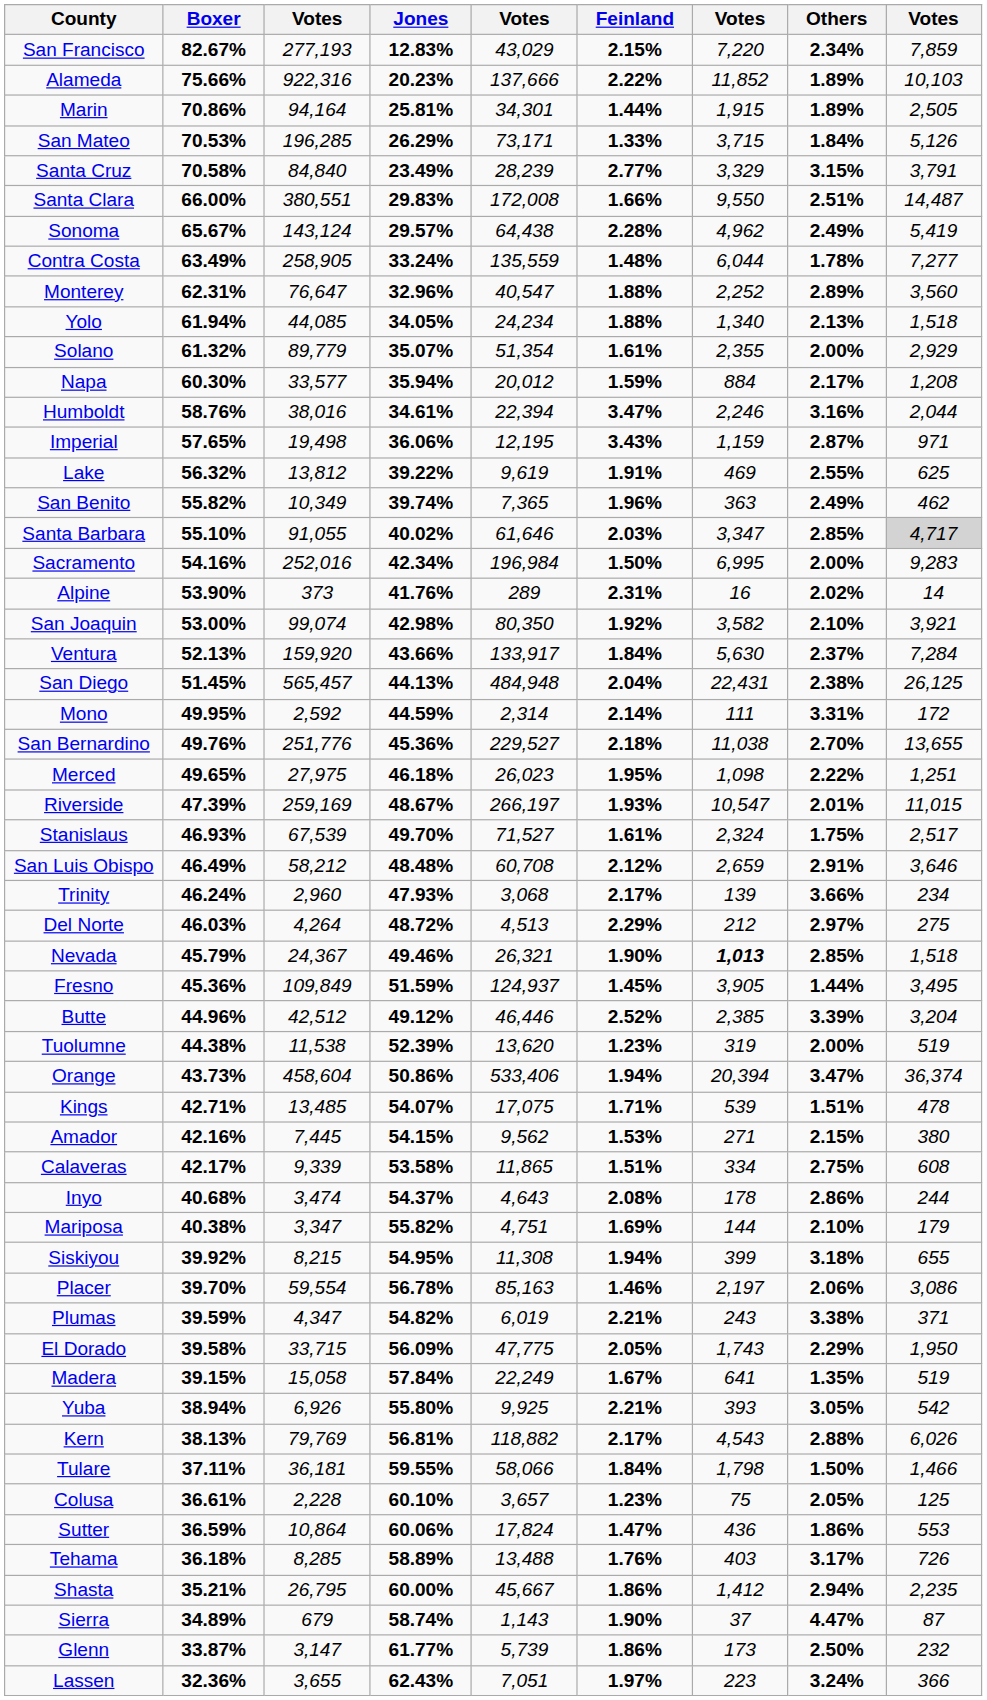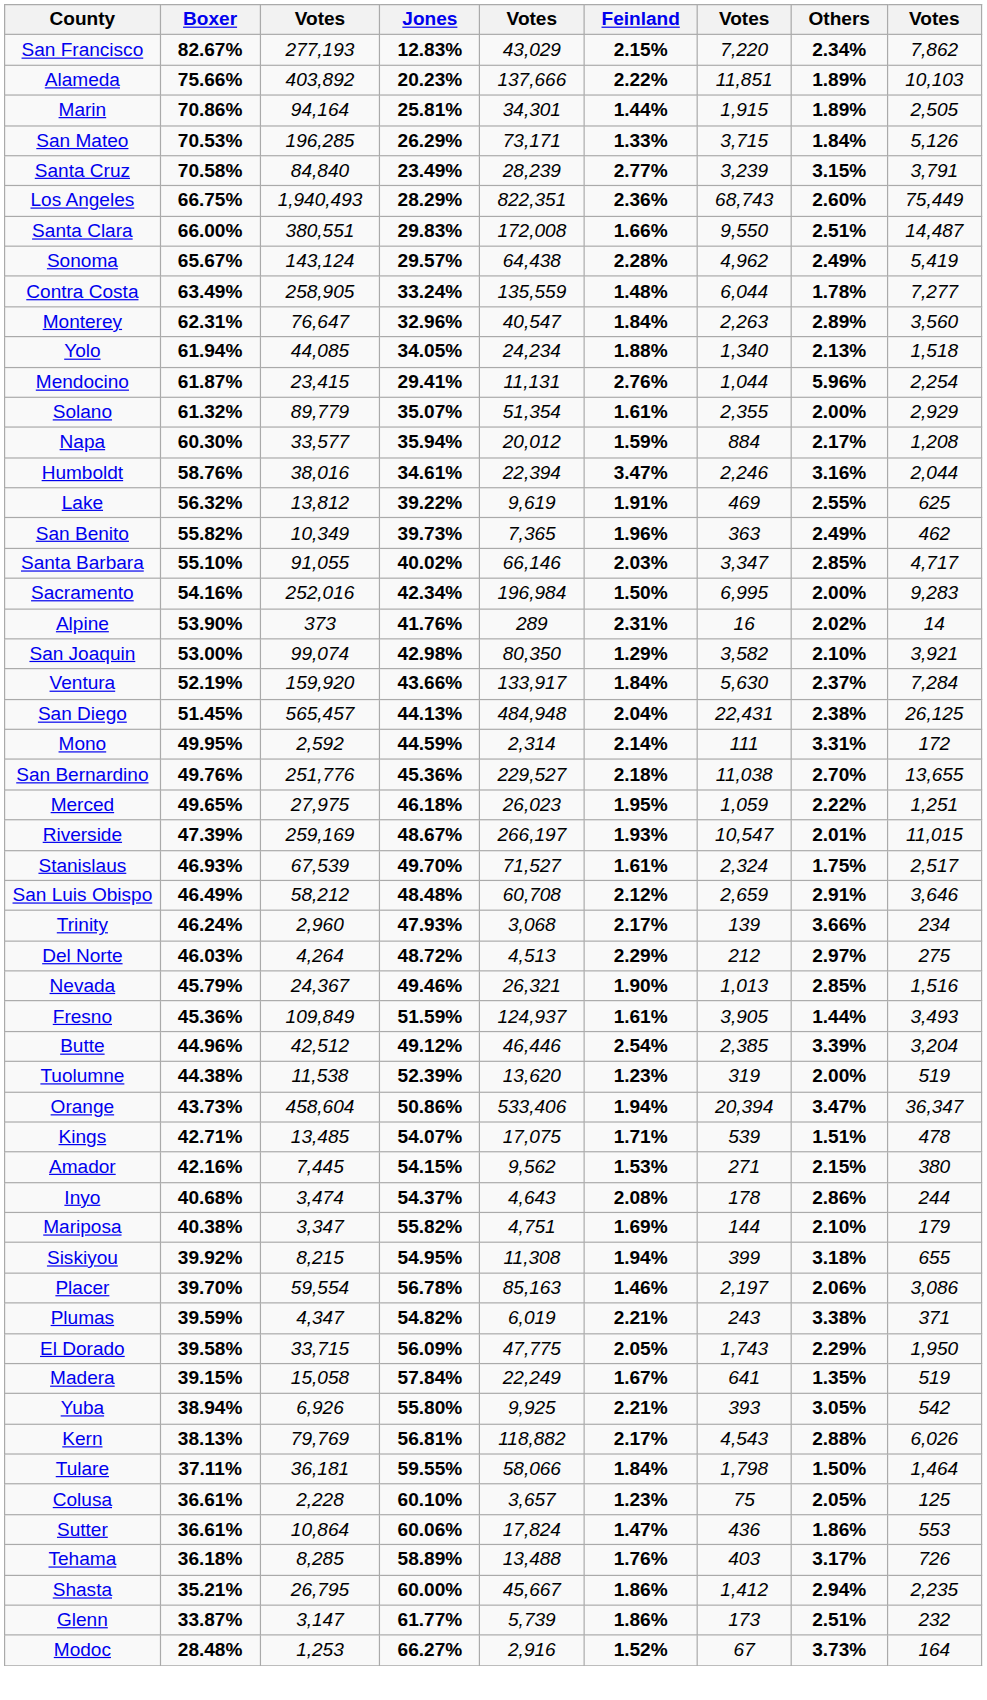San Francisco | column 9: 7,859 -> 7,862
Alameda | column 3: 922,316 -> 403,892
Alameda | column 7: 11,852 -> 11,851
Santa Cruz | column 7: 3,329 -> 3,239
+ row: Los Angeles | 66.75% | 1,940,493 | 28.29% | 822,351 | 2.36% | 68,743 | 2.60% | 75,449
Monterey | Feinland: 1.88% -> 1.84%
Monterey | column 7: 2,252 -> 2,263
+ row: Mendocino | 61.87% | 23,415 | 29.41% | 11,131 | 2.76% | 1,044 | 5.96% | 2,254
- row: Imperial | 57.65% | 19,498 | 36.06% | 12,195 | 3.43% | 1,159 | 2.87% | 971
San Benito | Jones: 39.74% -> 39.73%
Santa Barbara | column 5: 61,646 -> 66,146
Santa Barbara | column 9: lightgrey background -> no background
San Joaquin | Feinland: 1.92% -> 1.29%
Ventura | Boxer: 52.13% -> 52.19%
Merced | column 7: 1,098 -> 1,059
Nevada | column 7: bold -> normal
Nevada | column 9: 1,518 -> 1,516
Fresno | Feinland: 1.45% -> 1.61%
Fresno | column 9: 3,495 -> 3,493
Butte | Feinland: 2.52% -> 2.54%
Orange | column 9: 36,374 -> 36,347
- row: Calaveras | 42.17% | 9,339 | 53.58% | 11,865 | 1.51% | 334 | 2.75% | 608
Tulare | column 9: 1,466 -> 1,464
Sutter | Boxer: 36.59% -> 36.61%
- row: Sierra | 34.89% | 679 | 58.74% | 1,143 | 1.90% | 37 | 4.47% | 87
Glenn | Others: 2.50% -> 2.51%
- row: Lassen | 32.36% | 3,655 | 62.43% | 7,051 | 1.97% | 223 | 3.24% | 366
+ row: Modoc | 28.48% | 1,253 | 66.27% | 2,916 | 1.52% | 67 | 3.73% | 164
